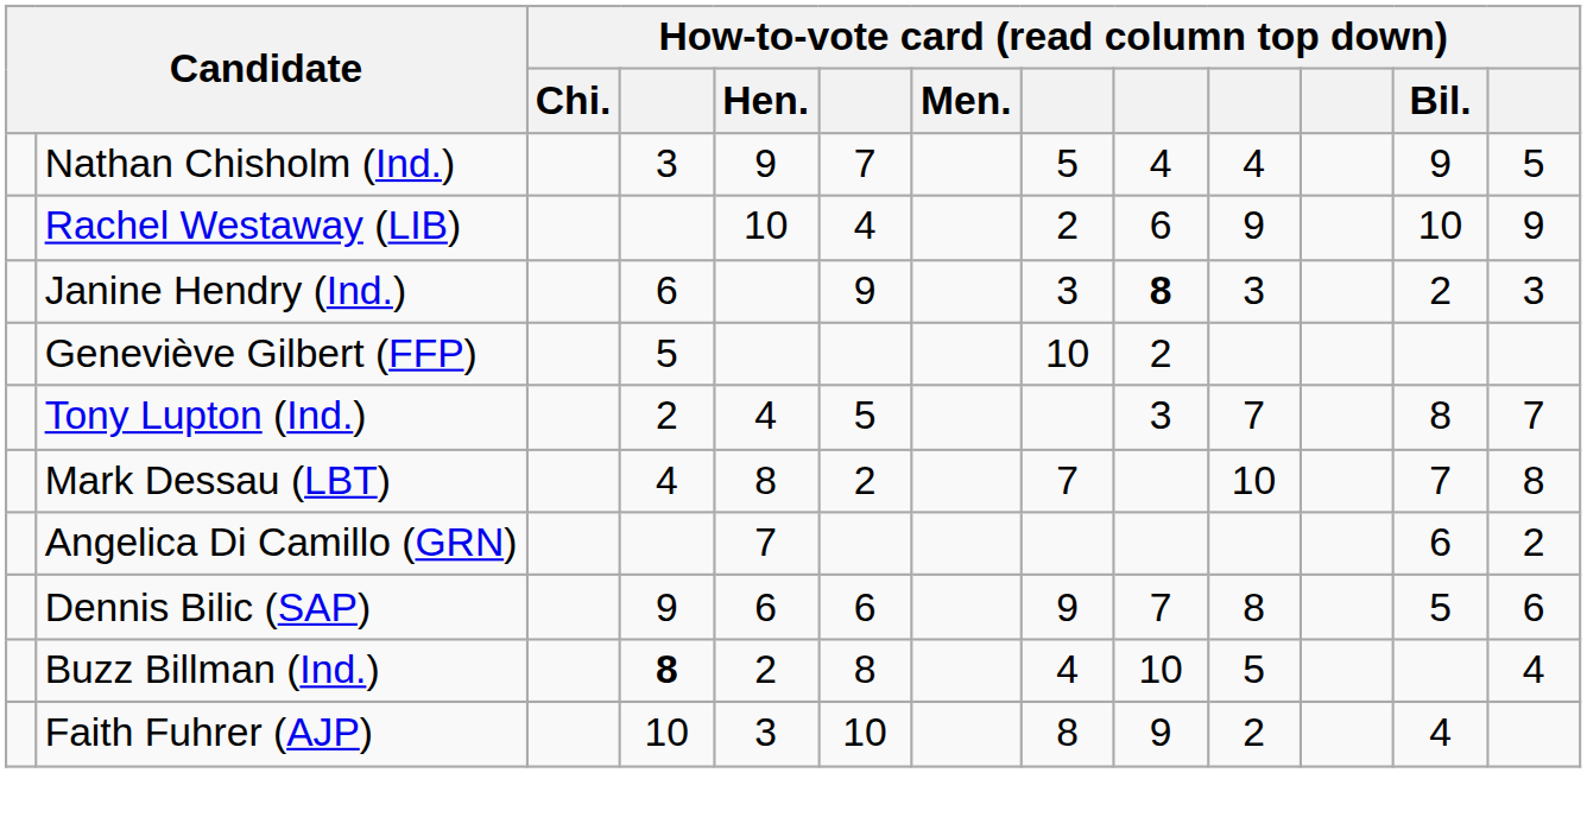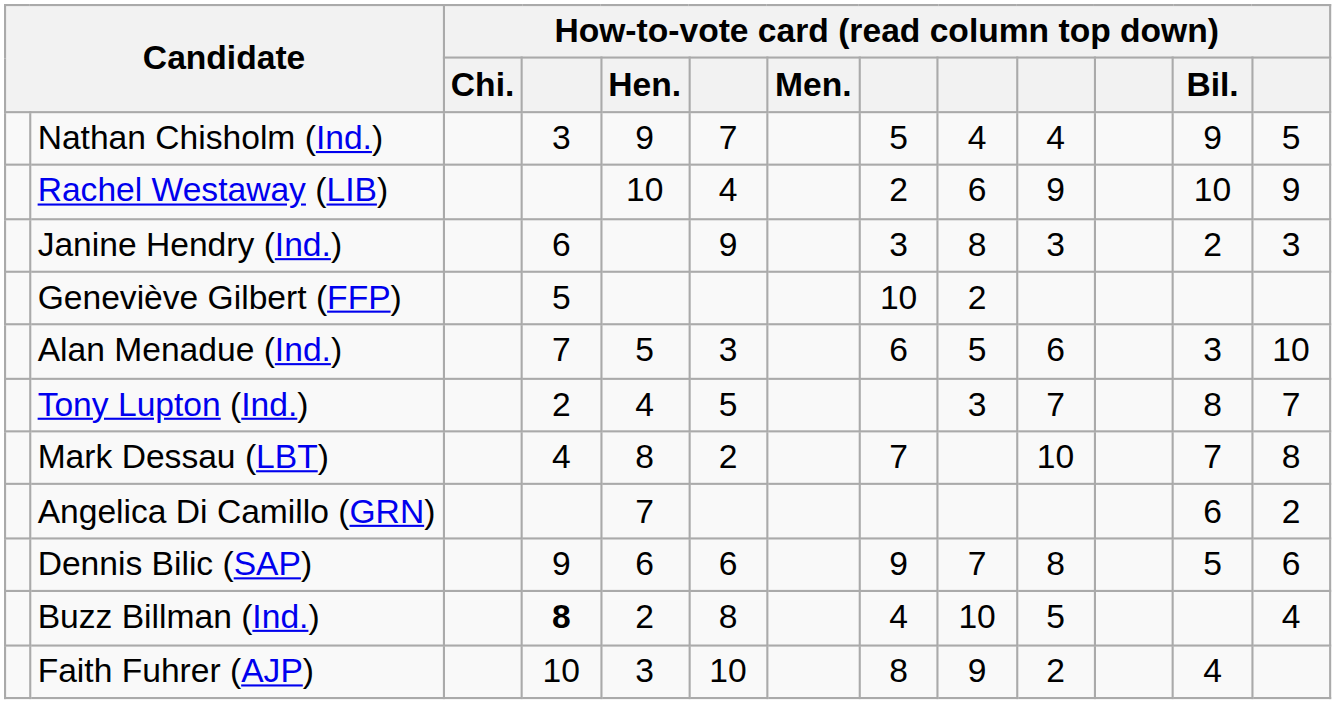Janine Hendry (Ind.) | column 9: bold -> normal
+ row: Alan Menadue (Ind.) | 7 | 5 | 3 | 6 | 5 | 6 | 3 | 10
